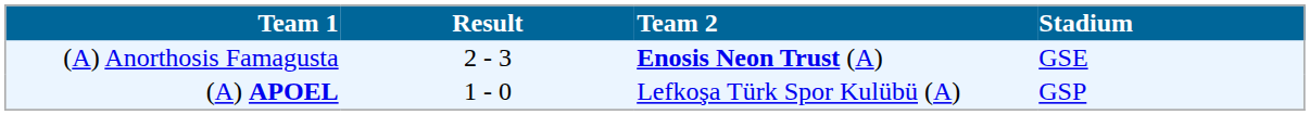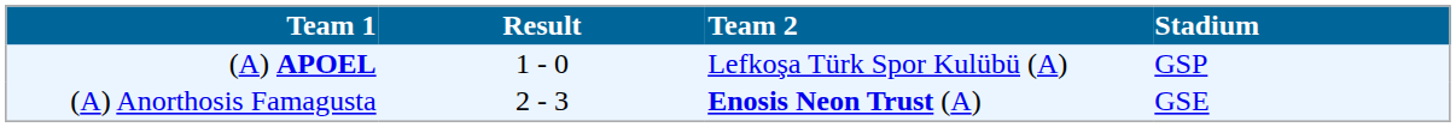rows swapped: (A) APOEL <-> (A) Anorthosis Famagusta
